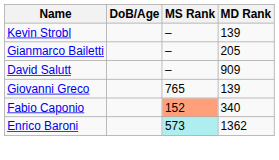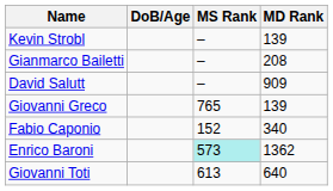Gianmarco Bailetti | MD Rank: 205 -> 208
Fabio Caponio | MS Rank: lightsalmon background -> no background
+ row: Giovanni Toti | 613 | 640
